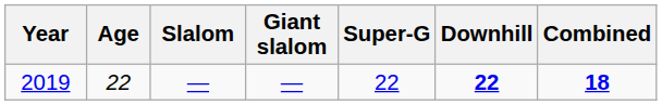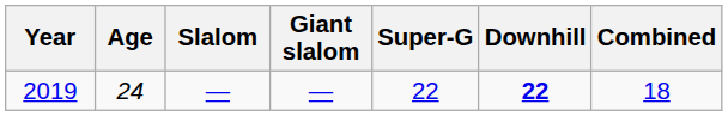2019 | Age: 22 -> 24
2019 | Combined: bold -> normal
